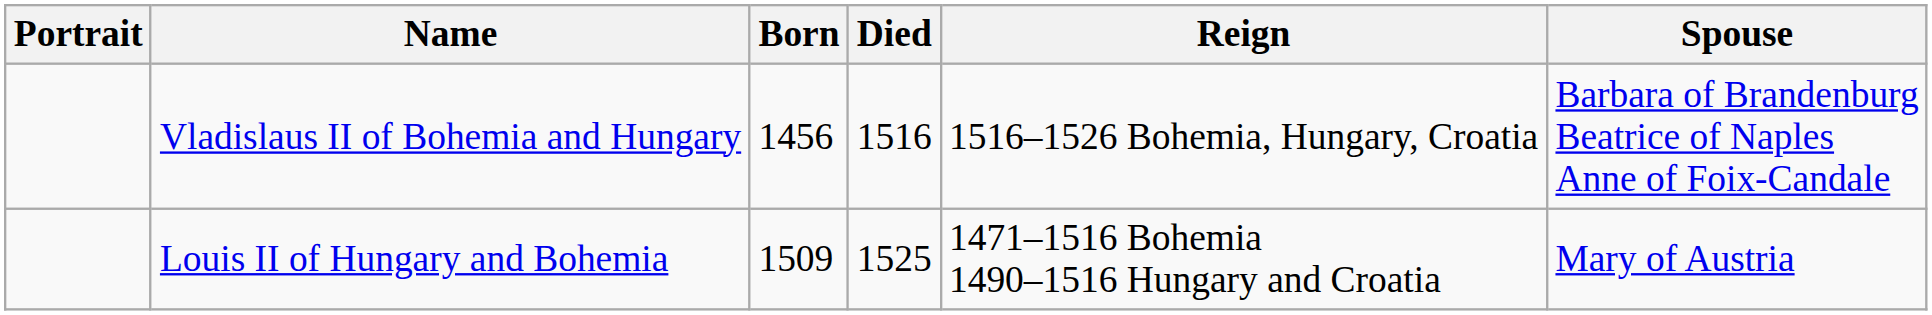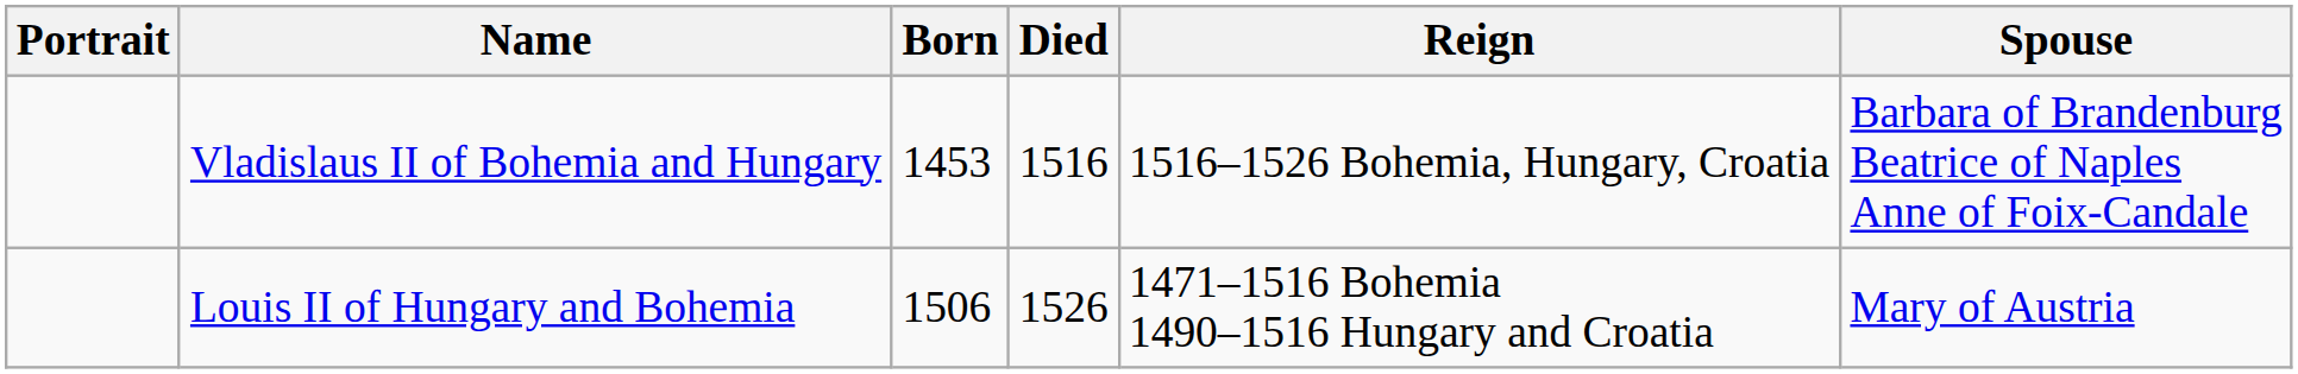Vladislaus II of Bohemia and Hungary | Born: 1456 -> 1453
Louis II of Hungary and Bohemia | Born: 1509 -> 1506
Louis II of Hungary and Bohemia | Died: 1525 -> 1526
